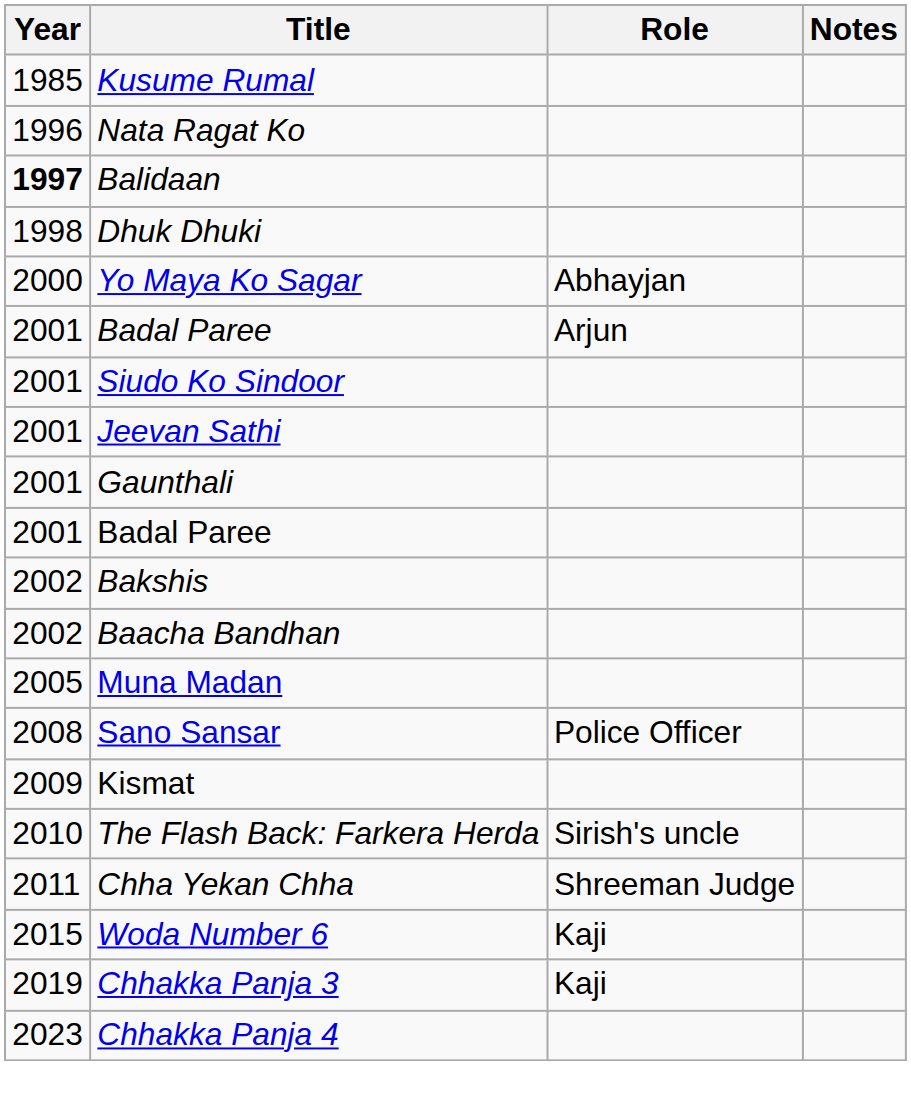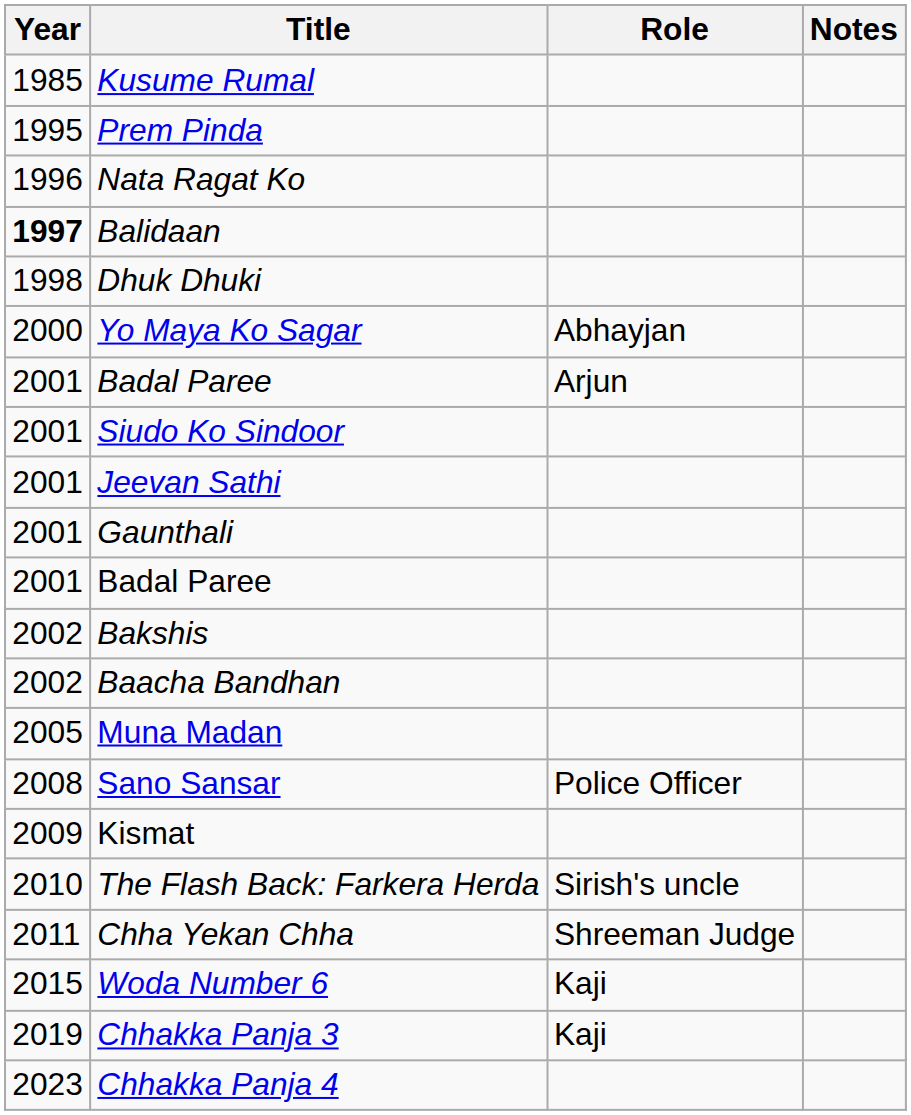+ row: 1995 | Prem Pinda
